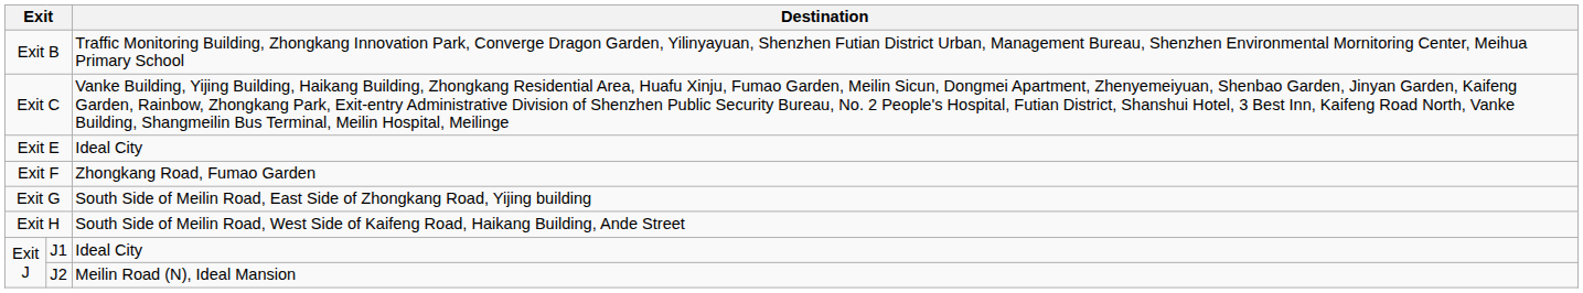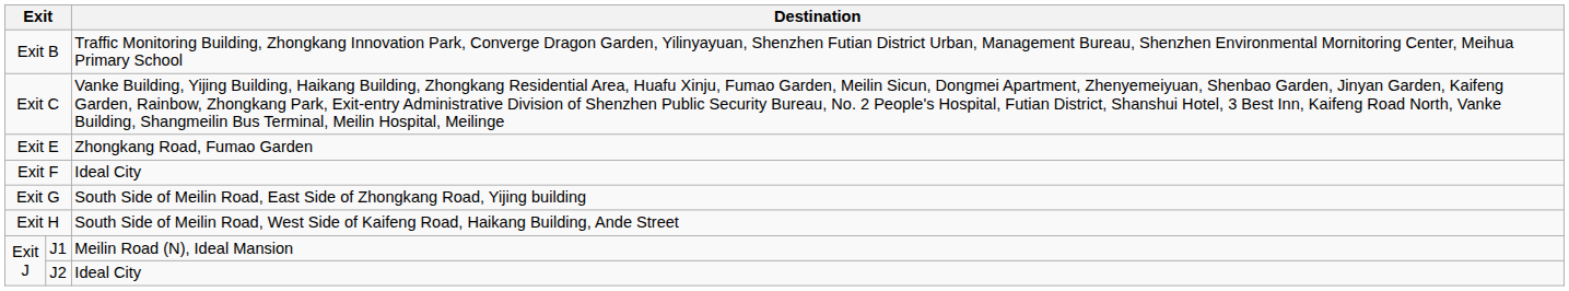Exit E | Destination: Ideal City -> Zhongkang Road, Fumao Garden
Exit F | Destination: Zhongkang Road, Fumao Garden -> Ideal City
J1 | Destination: Ideal City -> Meilin Road (N), Ideal Mansion
J2 | Destination: Meilin Road (N), Ideal Mansion -> Ideal City
